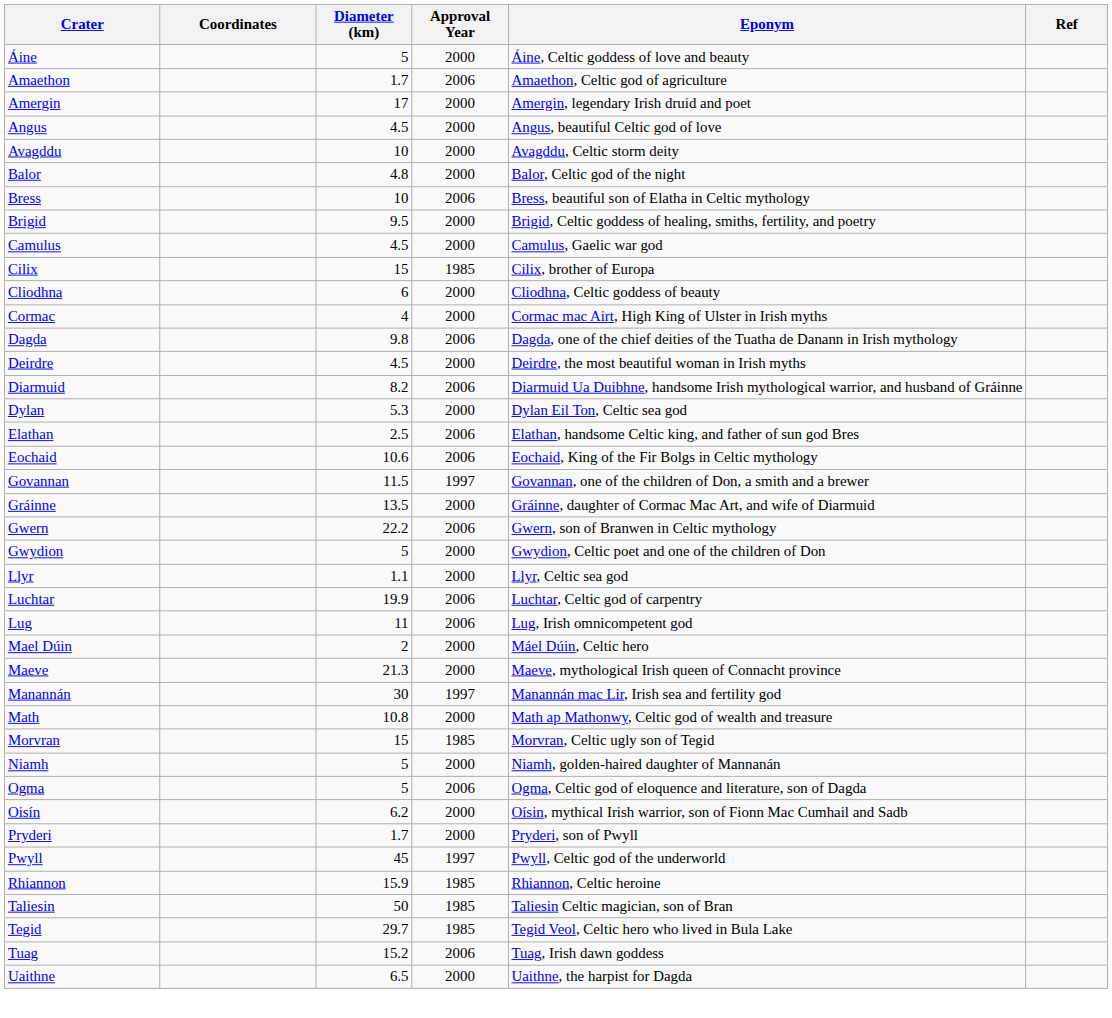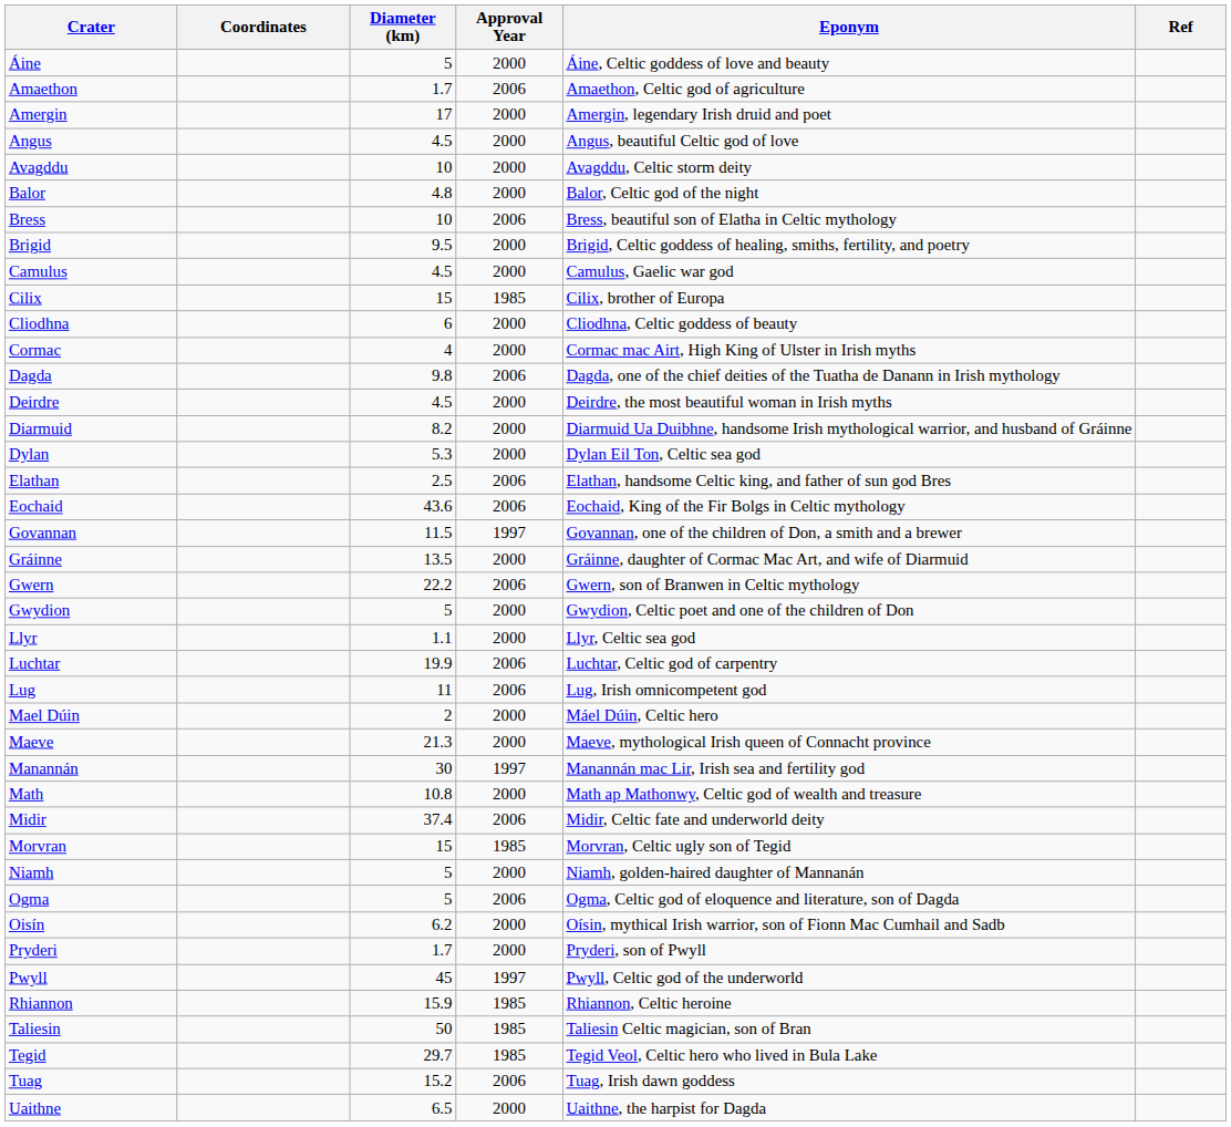Diarmuid | Approval Year: 2006 -> 2000
Eochaid | Diameter (km): 10.6 -> 43.6
+ row: Midir | 37.4 | 2006 | Midir, Celtic fate and underworld deity
